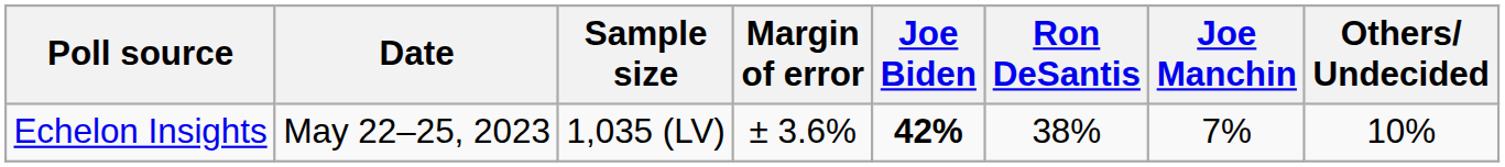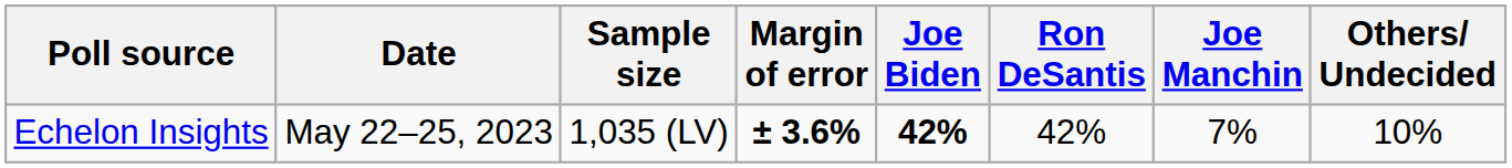Echelon Insights | Margin of error: normal -> bold
Echelon Insights | Ron DeSantis: 38% -> 42%
